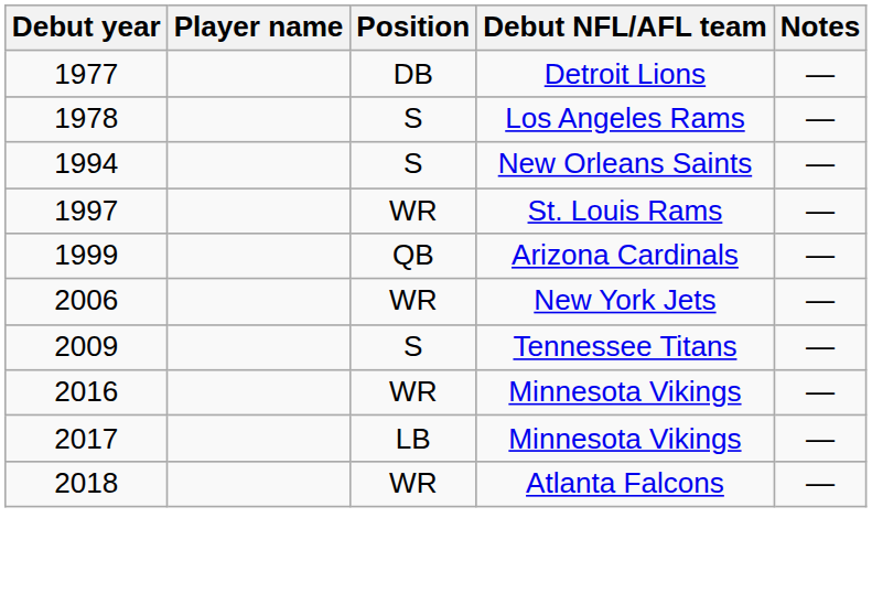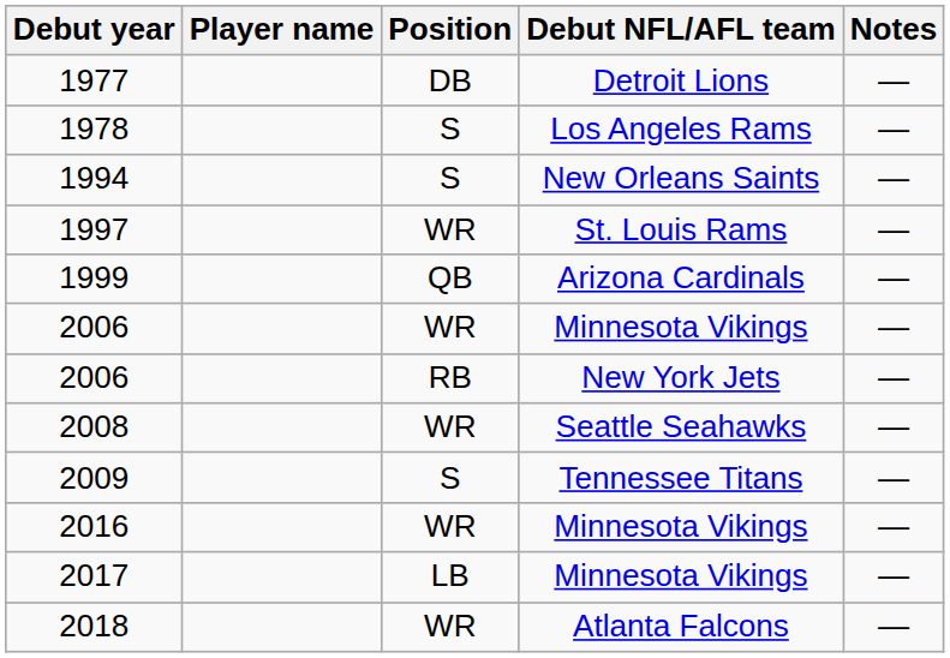+ row: 2006 | WR | Minnesota Vikings | —
2006 / New York Jets | Position: WR -> RB
+ row: 2008 | WR | Seattle Seahawks | —
